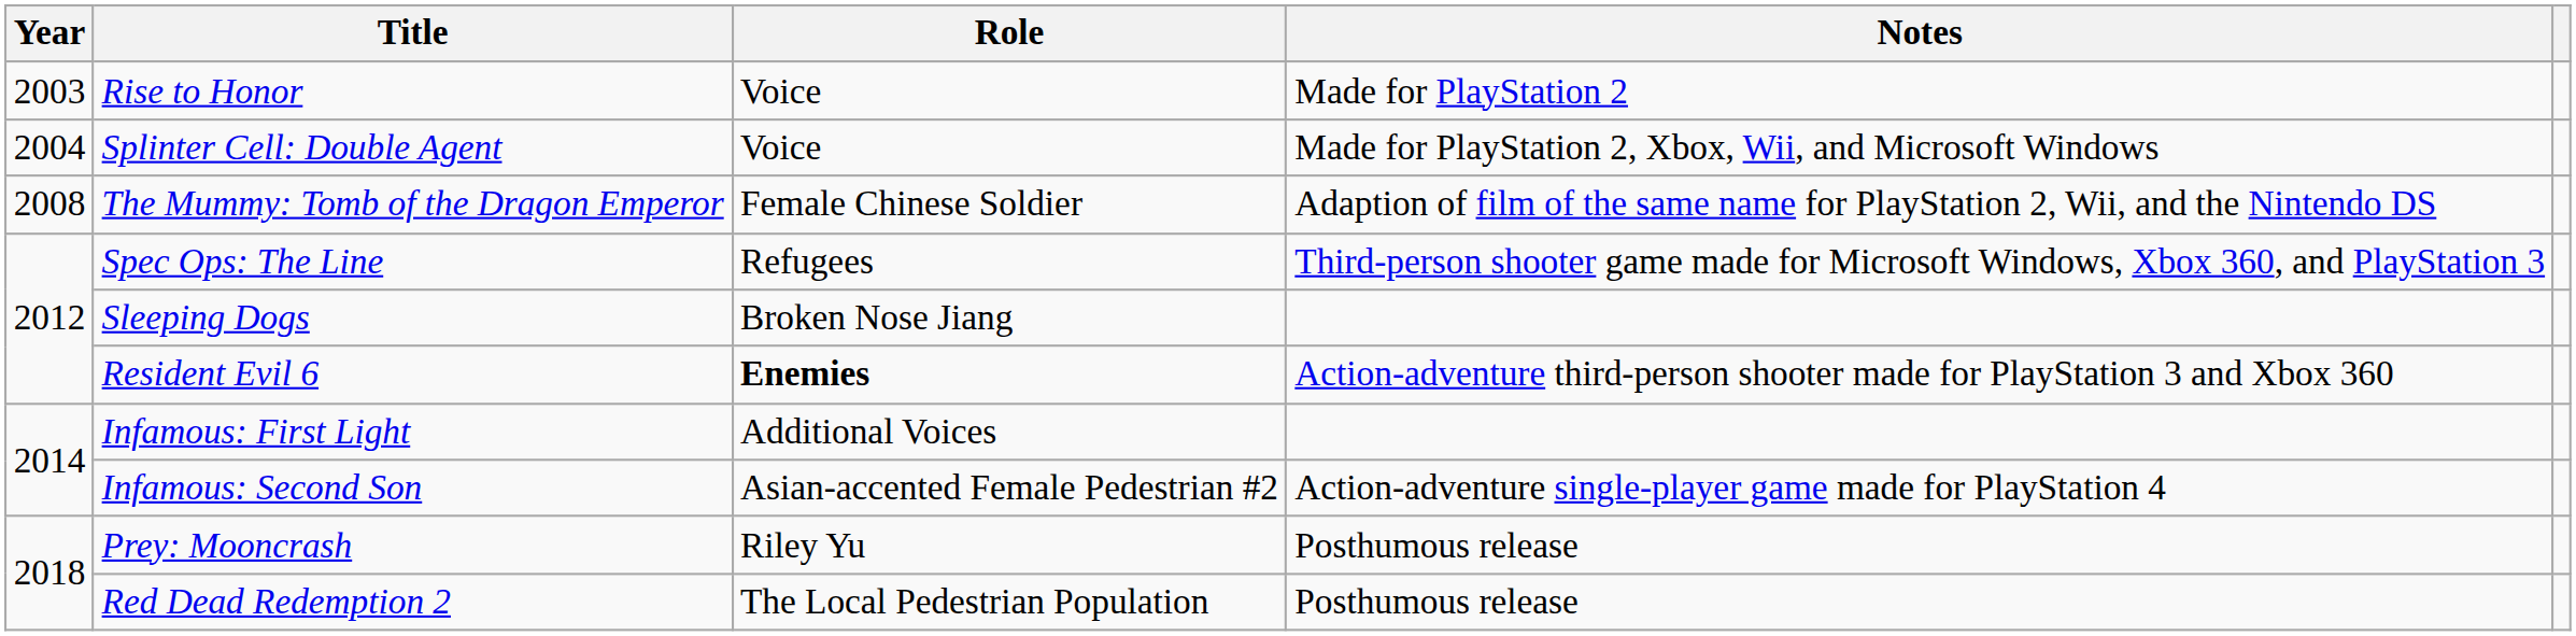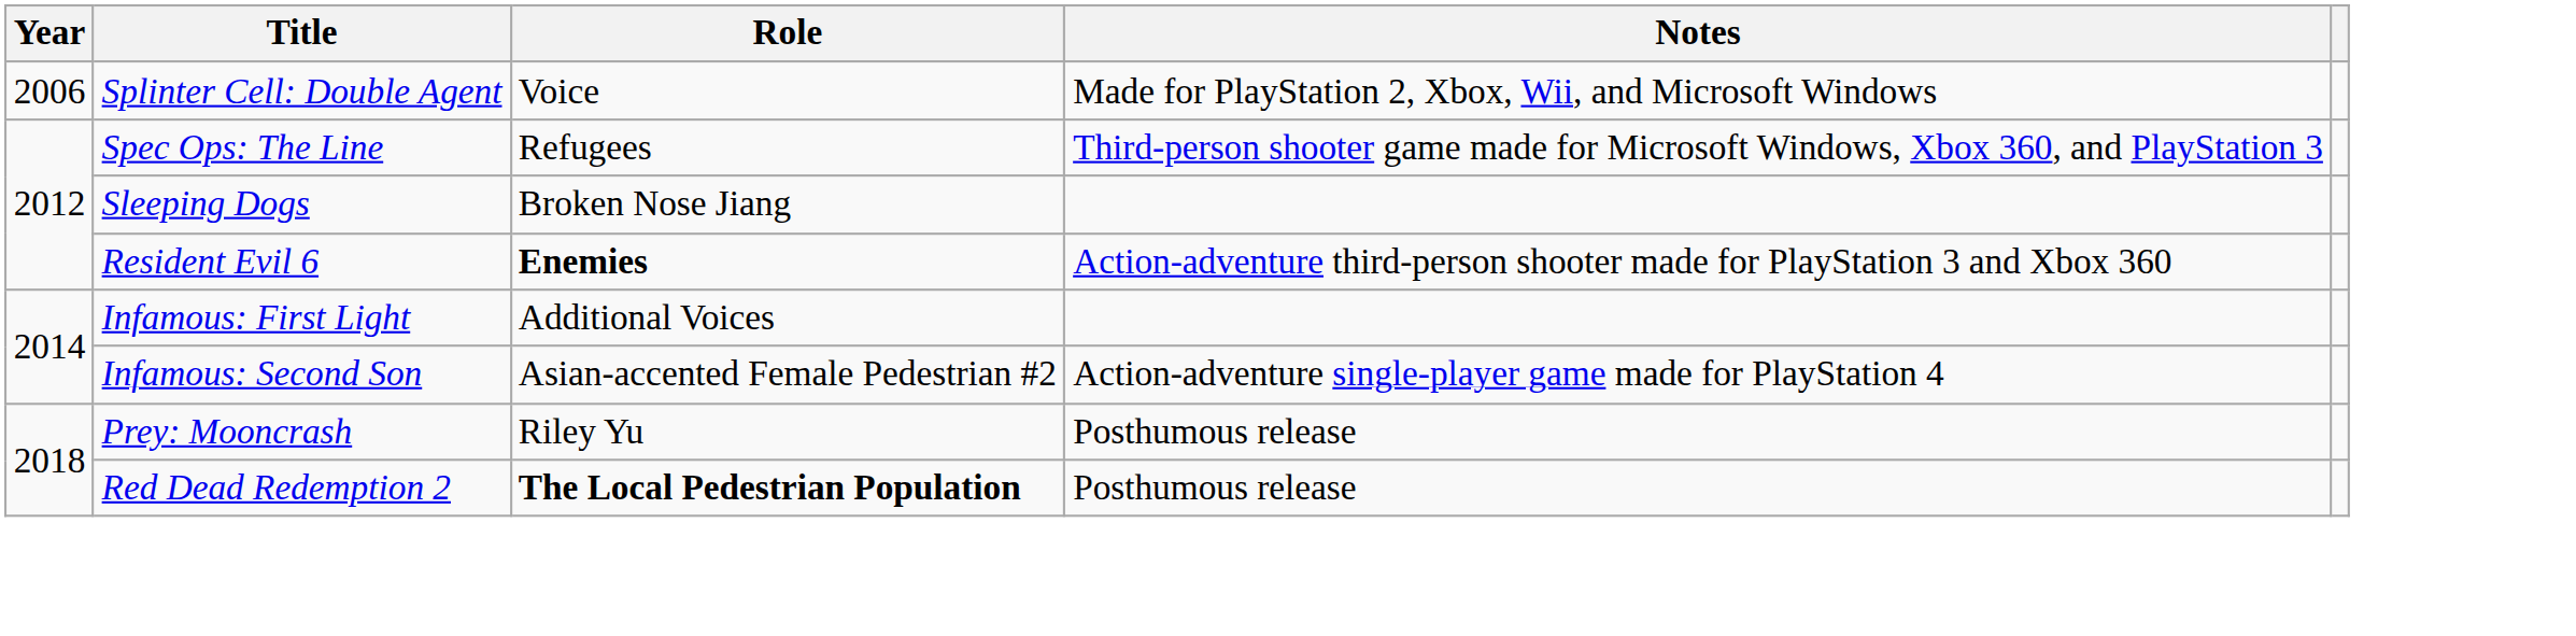- row: 2003 | Rise to Honor | Voice | Made for PlayStation 2
Splinter Cell: Double Agent | Year: 2004 -> 2006
- row: 2008 | The Mummy: Tomb of the Dragon Emperor | Female Chinese Soldier | Adaption of film of the same name for PlayStation 2, Wii, and the Nintendo DS
Red Dead Redemption 2 | Role: normal -> bold
